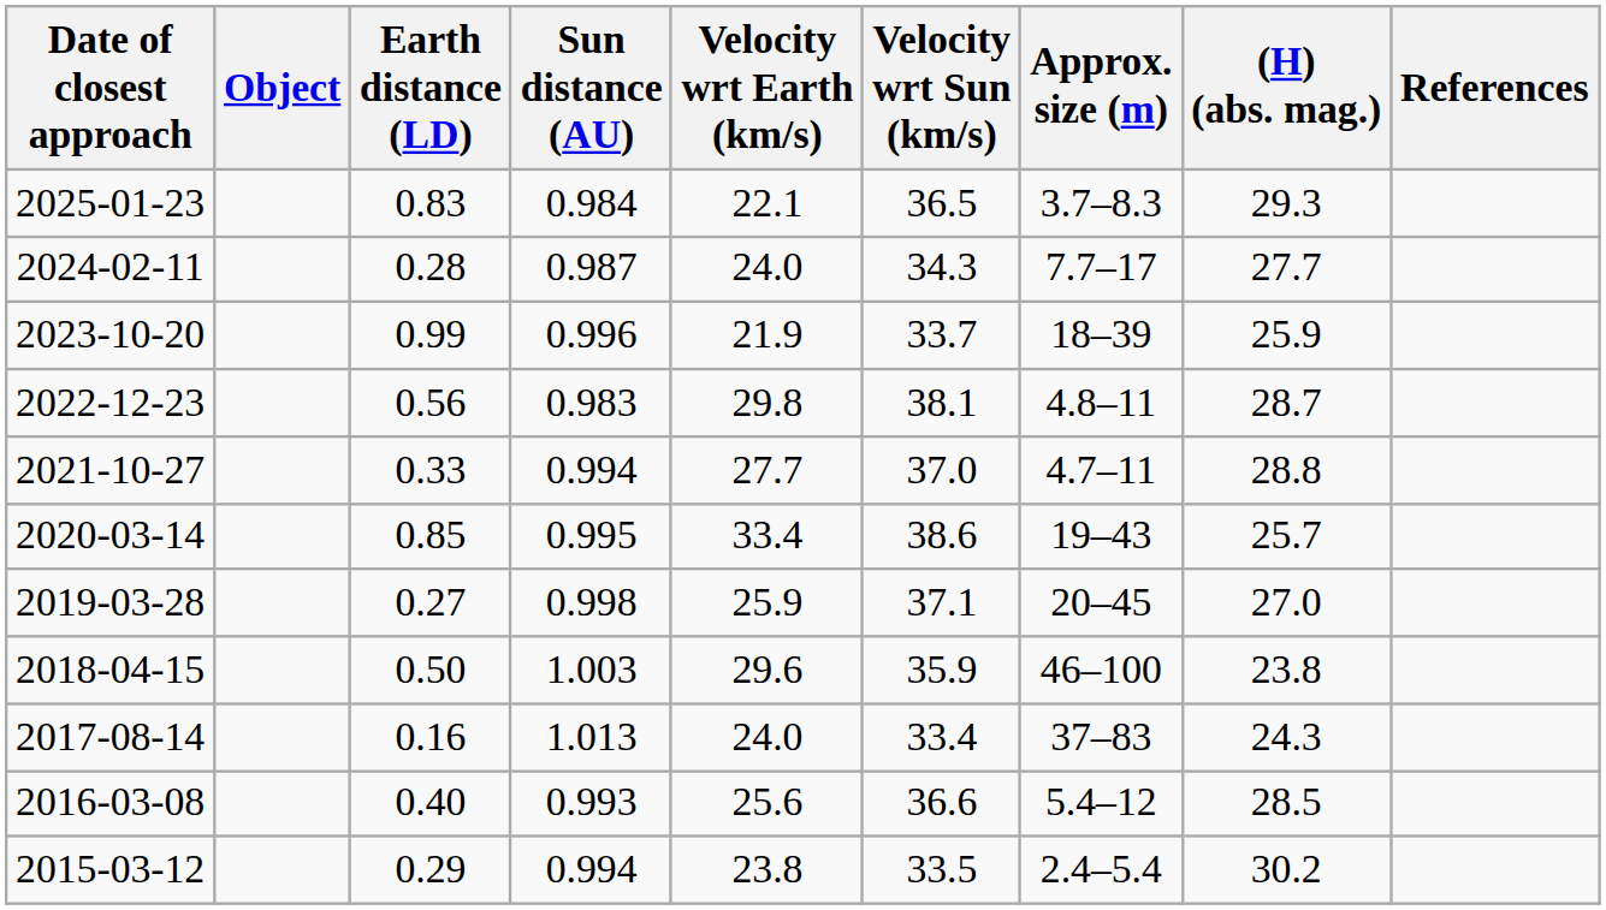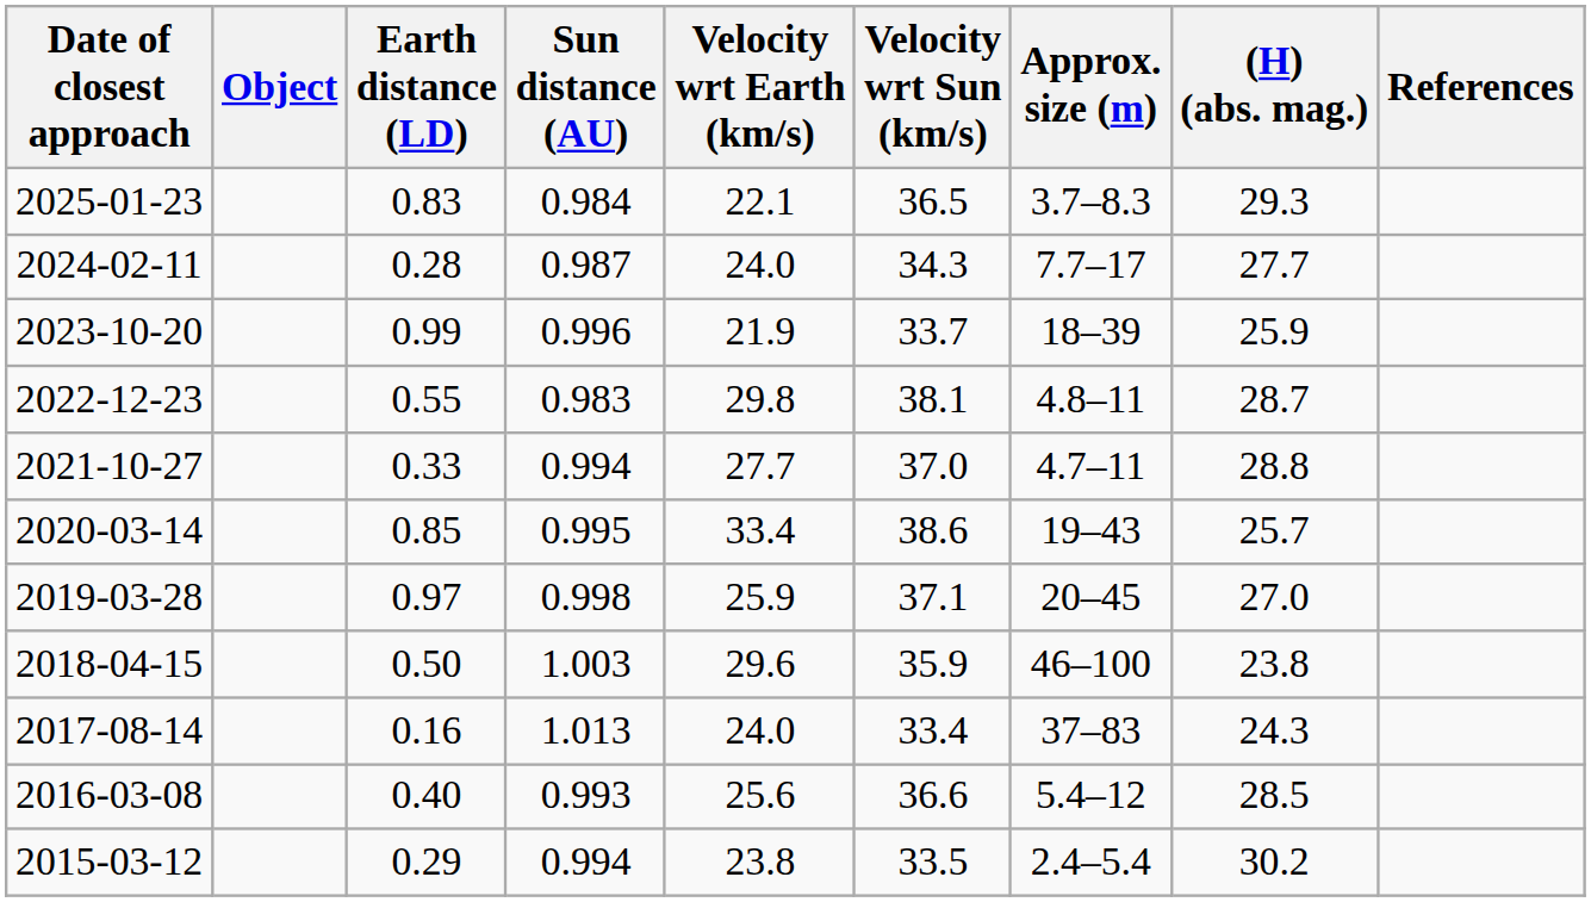2022-12-23 | Earth distance (LD): 0.56 -> 0.55
2019-03-28 | Earth distance (LD): 0.27 -> 0.97
